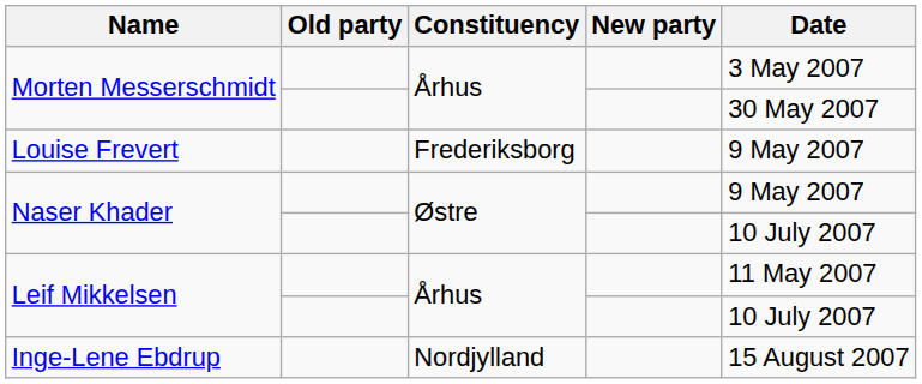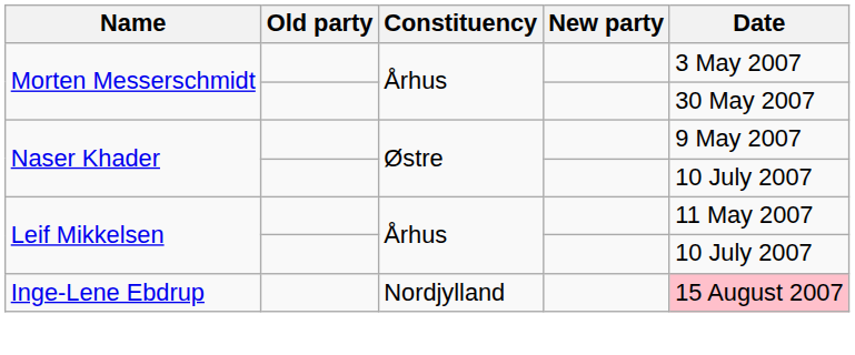- row: Louise Frevert | Frederiksborg | 9 May 2007
Inge-Lene Ebdrup | Date: no background -> pink background
